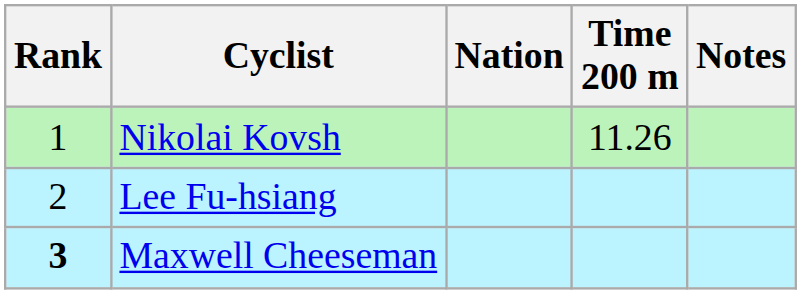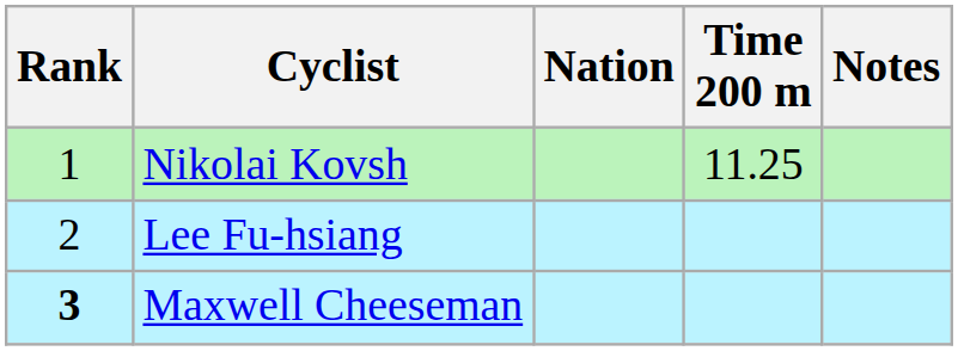Nikolai Kovsh | Time 200 m: 11.26 -> 11.25
